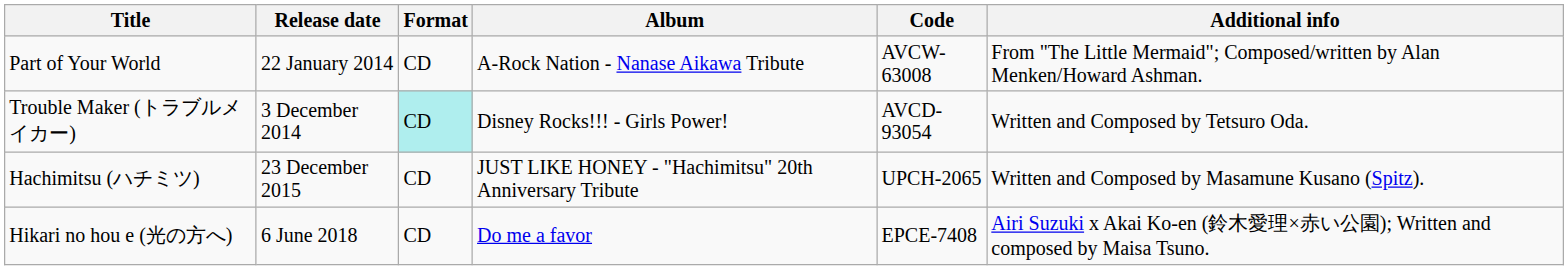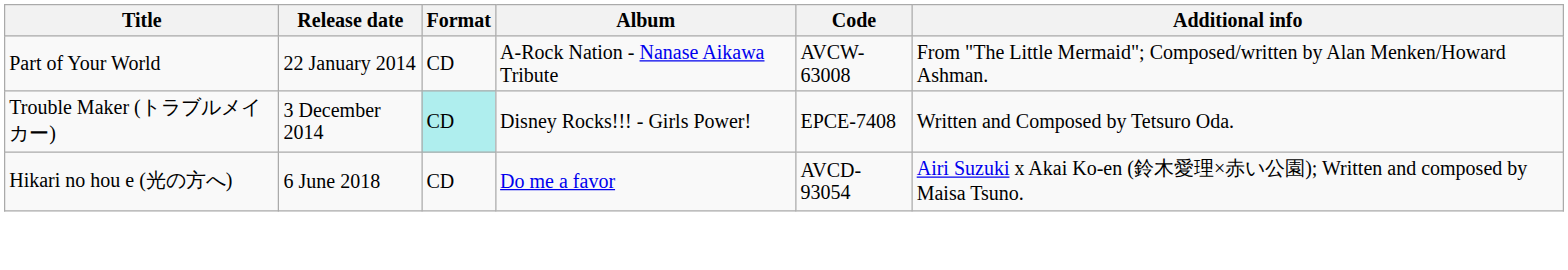Trouble Maker (トラブルメイカー) | Code: AVCD-93054 -> EPCE-7408
- row: Hachimitsu (ハチミツ) | 23 December 2015 | CD | JUST LIKE HONEY - "Hachimitsu" 20th Anniversary Tribute | UPCH-2065 | Written and Composed by Masamune Kusano (Spitz).
Hikari no hou e (光の方へ) | Code: EPCE-7408 -> AVCD-93054
